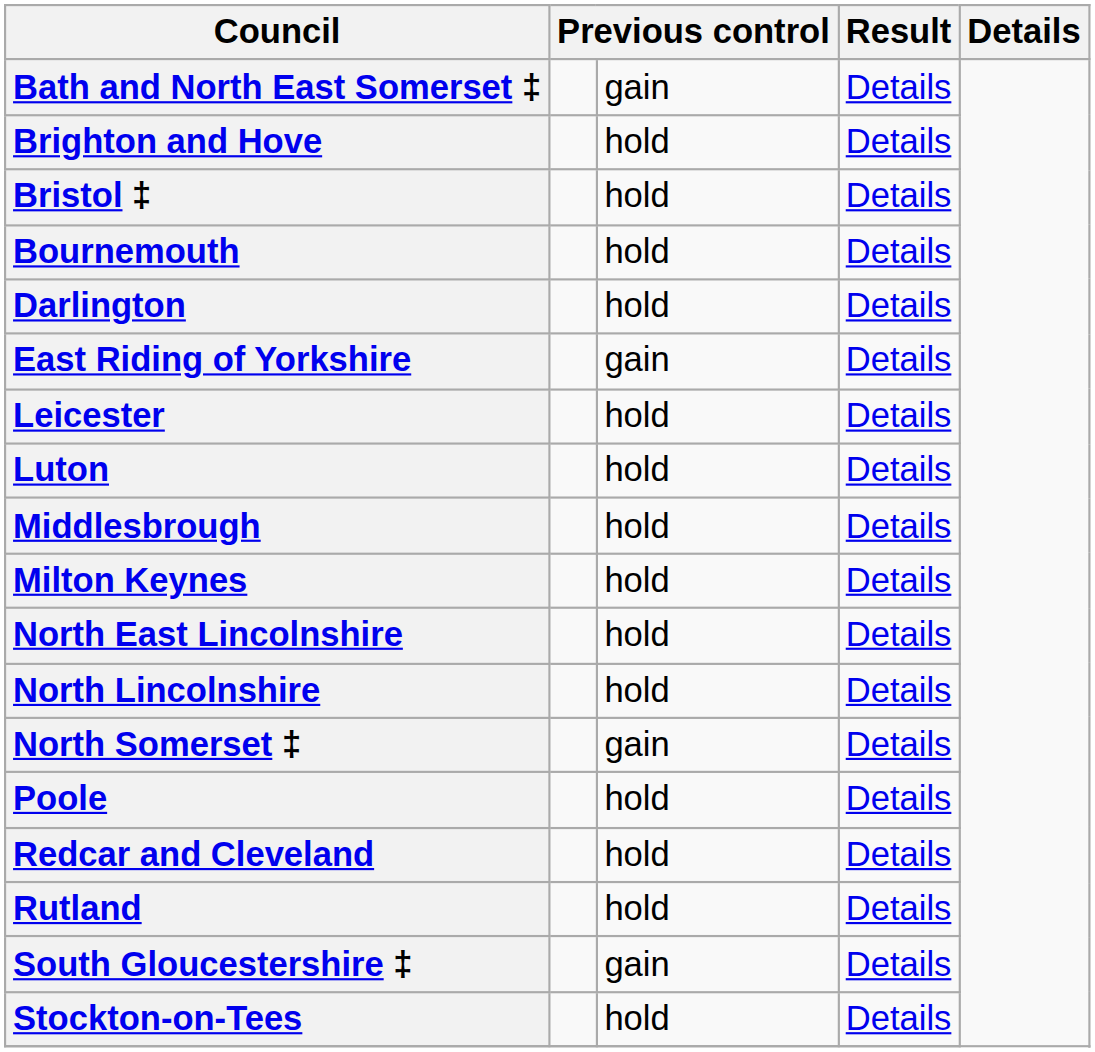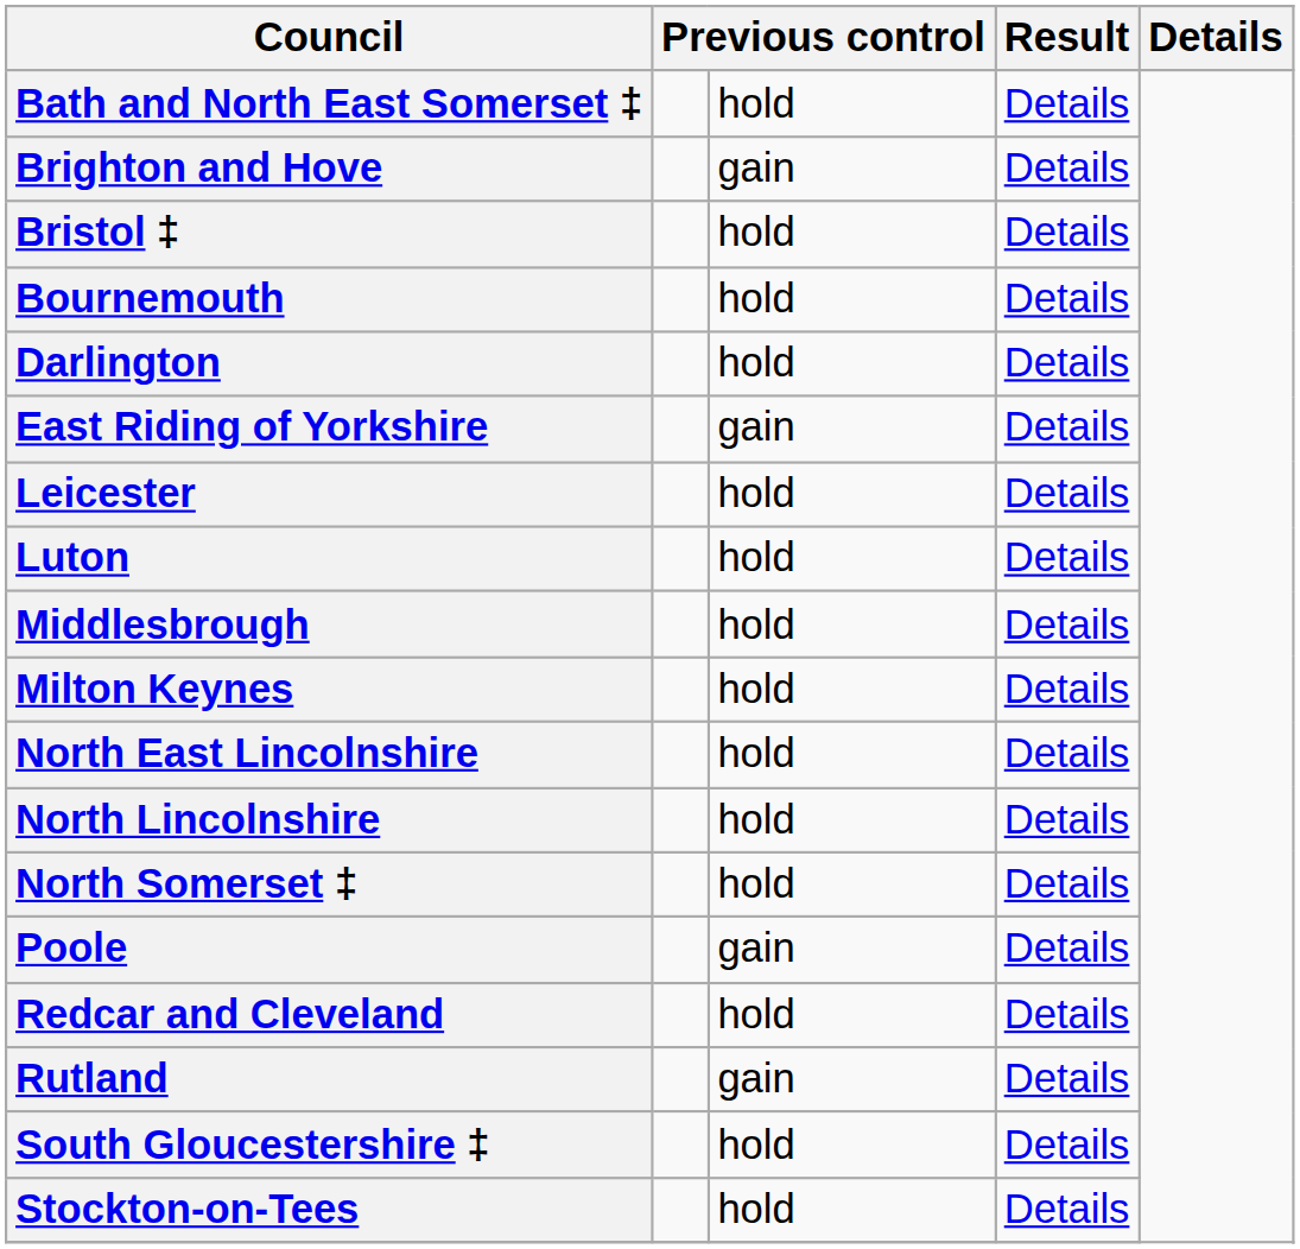Bath and North East Somerset ‡ | column 3: gain -> hold
Brighton and Hove | column 3: hold -> gain
North Somerset ‡ | column 3: gain -> hold
Poole | column 3: hold -> gain
Rutland | column 3: hold -> gain
South Gloucestershire ‡ | column 3: gain -> hold
